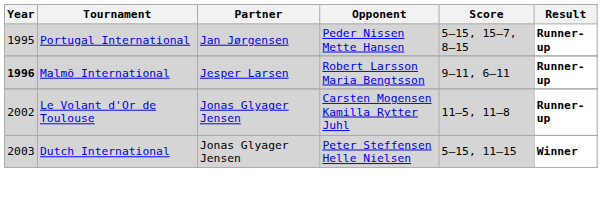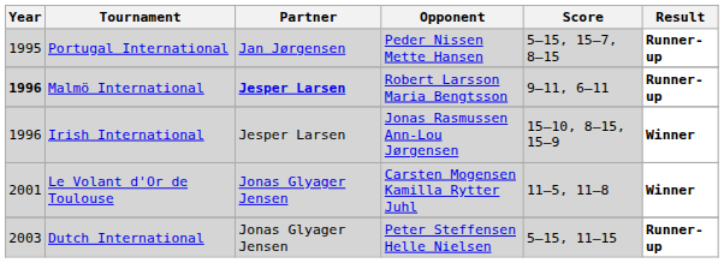Malmö International | Partner: normal -> bold
+ row: 1996 | Irish International | Jesper Larsen | Jonas Rasmussen Ann-Lou Jørgensen | 15–10, 8–15, 15–9 | Winner
Le Volant d'Or de Toulouse | Year: 2002 -> 2001
Le Volant d'Or de Toulouse | Result: Runner-up -> Winner
Dutch International | Result: Winner -> Runner-up
